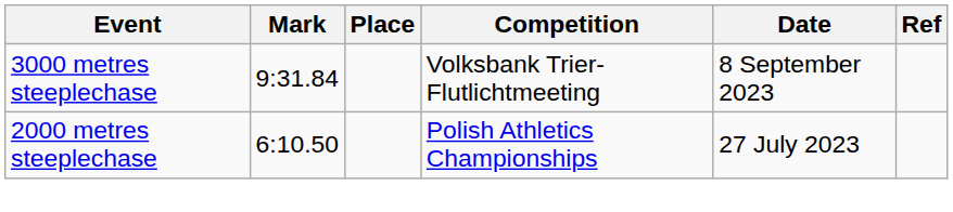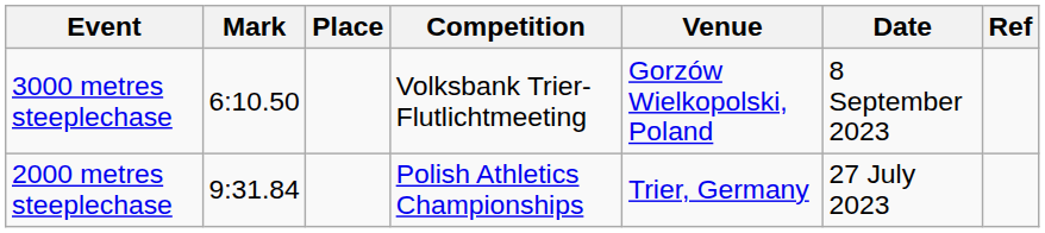+ column: Venue | Gorzów Wielkopolski, Poland | Trier, Germany
3000 metres steeplechase | Mark: 9:31.84 -> 6:10.50
2000 metres steeplechase | Mark: 6:10.50 -> 9:31.84
